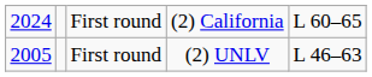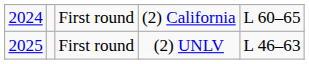First round / (2) UNLV | column 1: 2005 -> 2025
